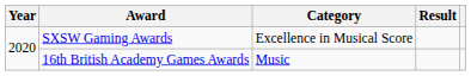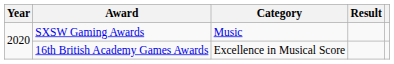SXSW Gaming Awards | Category: Excellence in Musical Score -> Music
16th British Academy Games Awards | Category: Music -> Excellence in Musical Score
